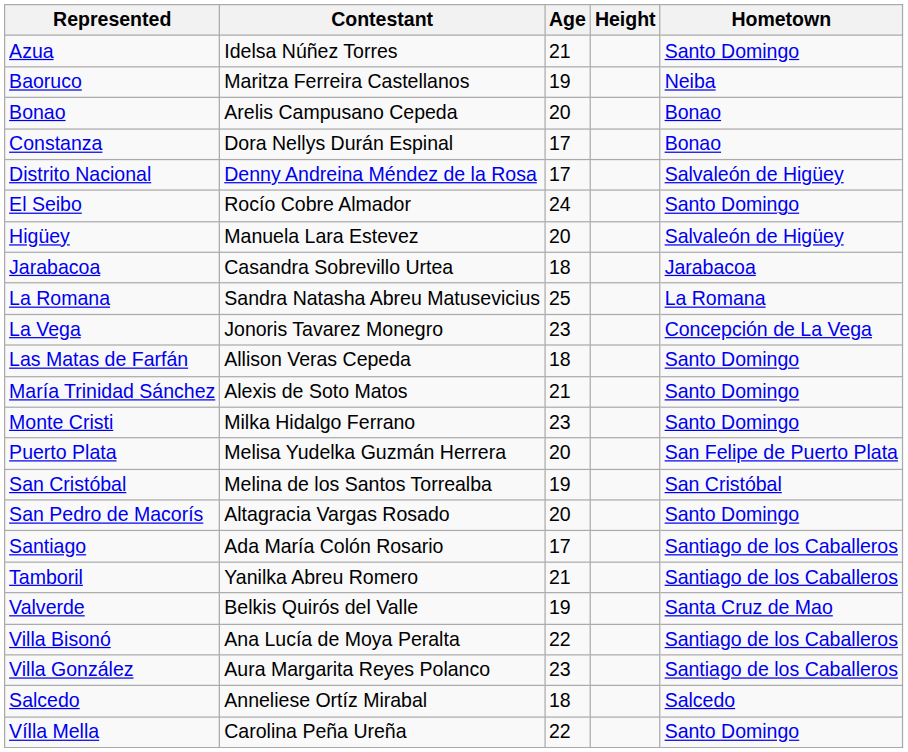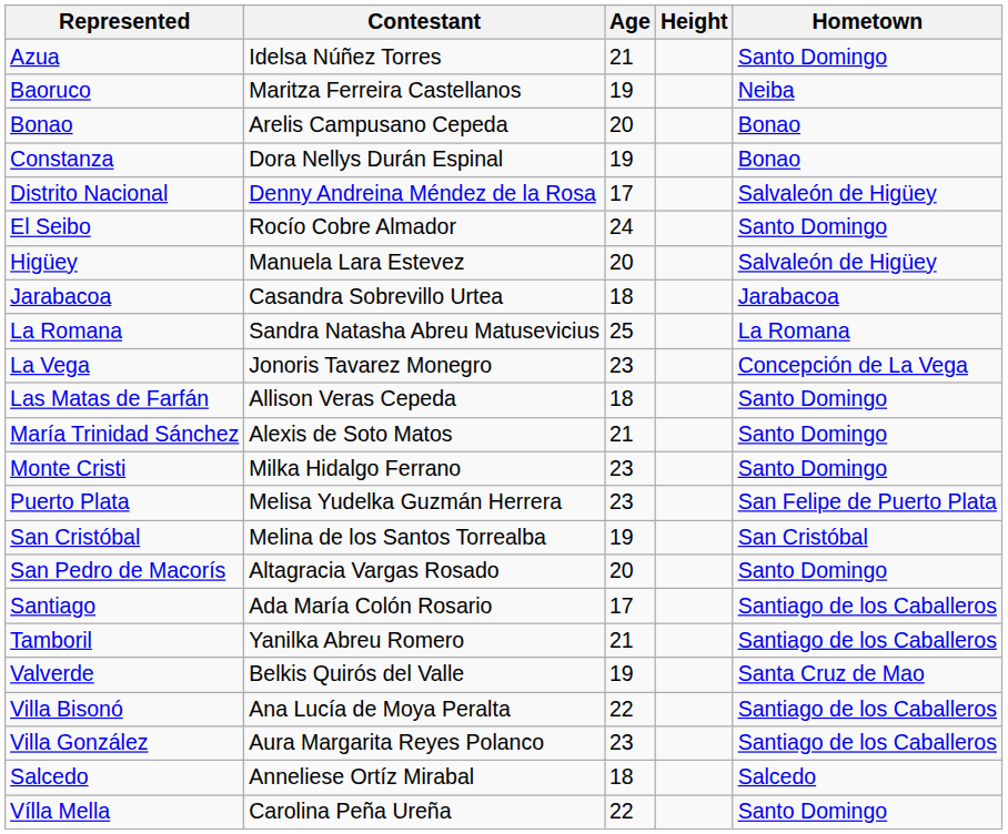Constanza | Age: 17 -> 19
Puerto Plata | Age: 20 -> 23
